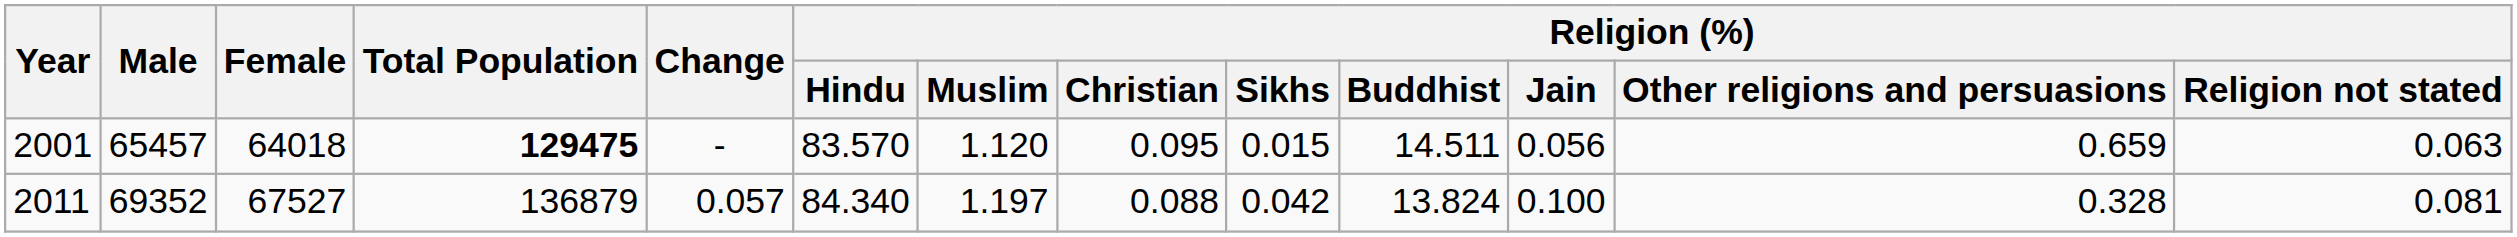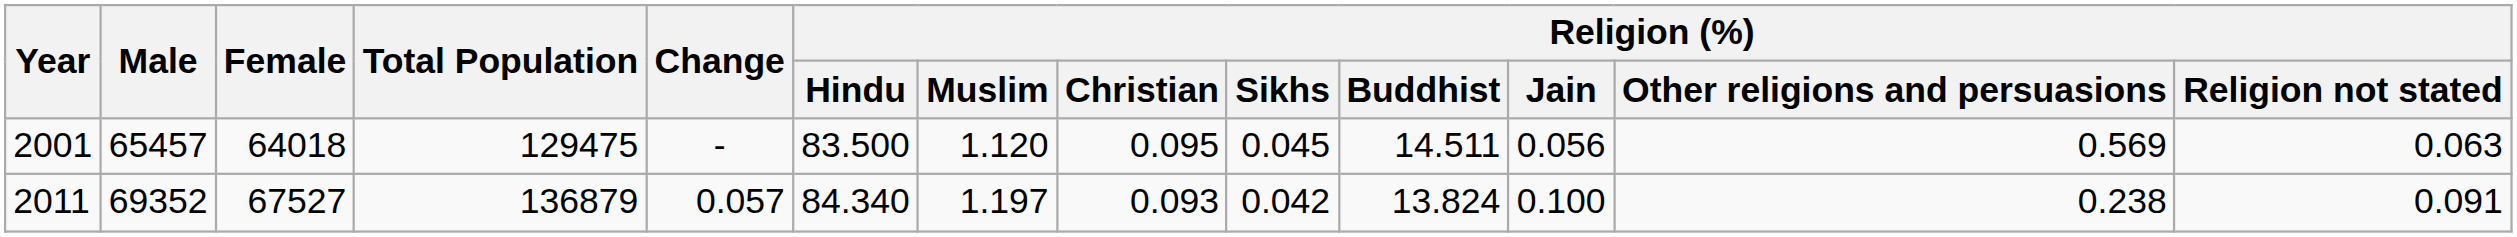2001 | Total Population: bold -> normal
2001 | Religion (%) / Hindu: 83.570 -> 83.500
2001 | Religion (%) / Sikhs: 0.015 -> 0.045
2001 | Religion (%) / Other religions and persuasions: 0.659 -> 0.569
2011 | Religion (%) / Christian: 0.088 -> 0.093
2011 | Religion (%) / Other religions and persuasions: 0.328 -> 0.238
2011 | Religion (%) / Religion not stated: 0.081 -> 0.091
